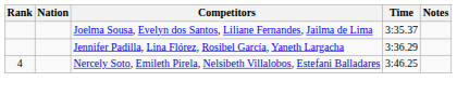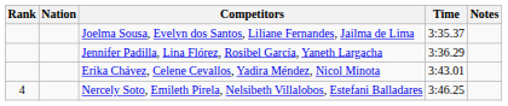+ row: Erika Chávez, Celene Cevallos, Yadira Méndez, Nicol Minota | 3:43.01
